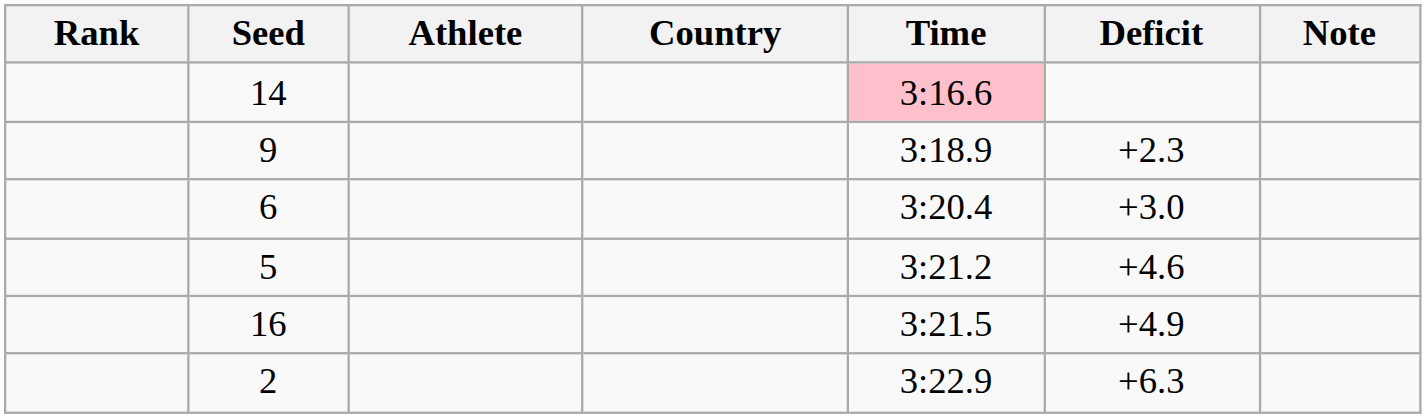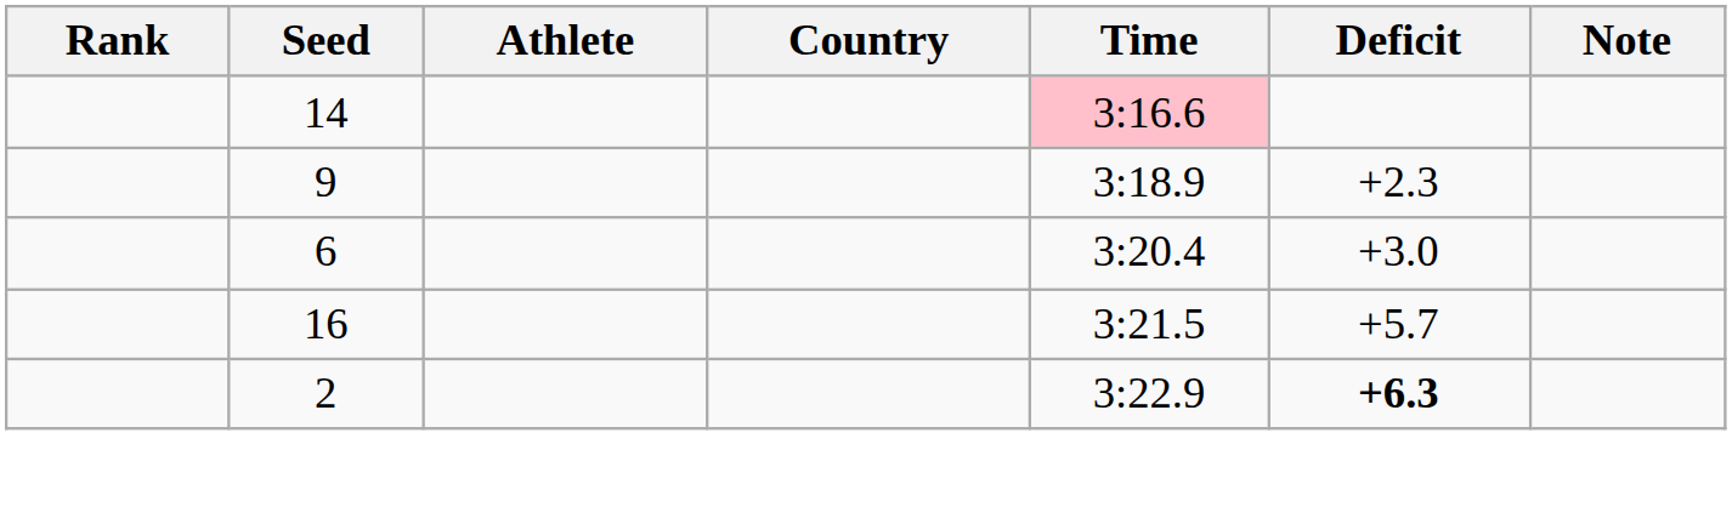- row: 5 | 3:21.2 | +4.6
16 | Deficit: +4.9 -> +5.7
2 | Deficit: normal -> bold
